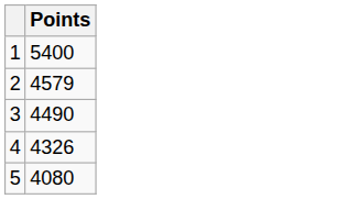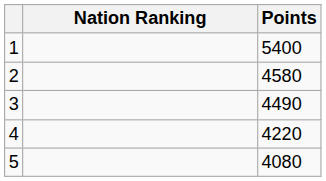+ column: Nation Ranking
2 | Points: 4579 -> 4580
4 | Points: 4326 -> 4220
